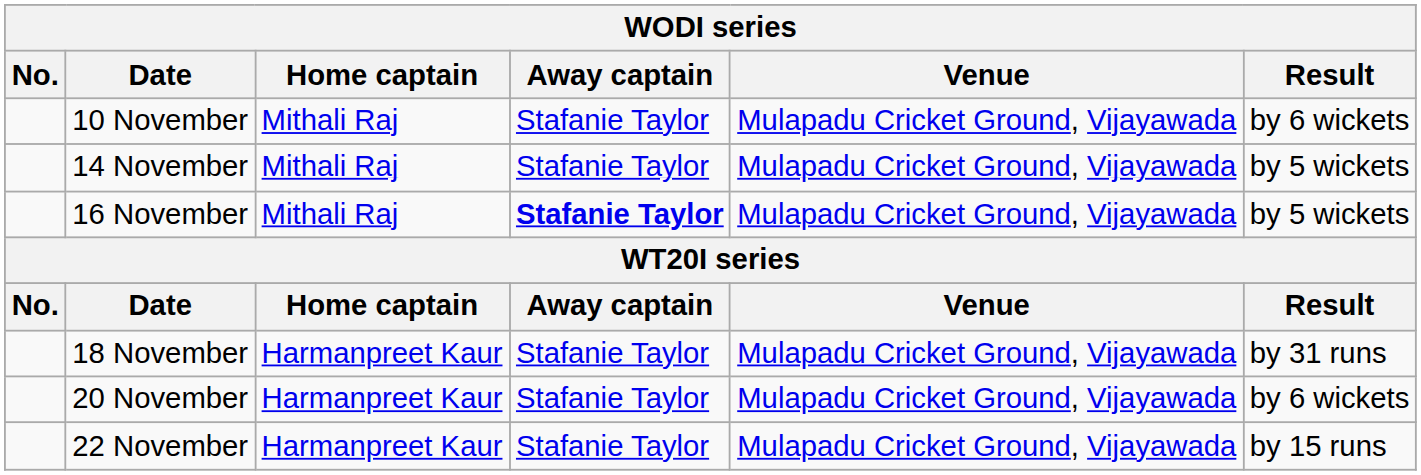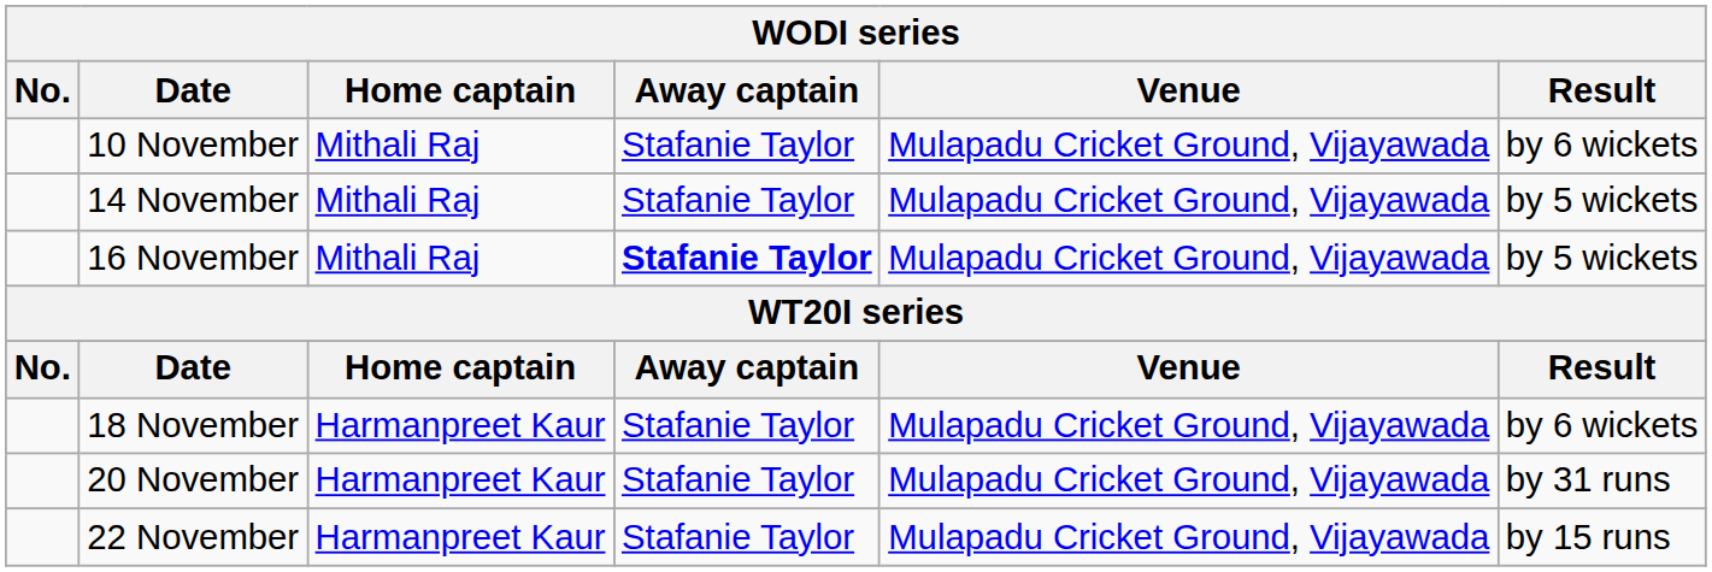18 November | Result: by 31 runs -> by 6 wickets
20 November | Result: by 6 wickets -> by 31 runs
